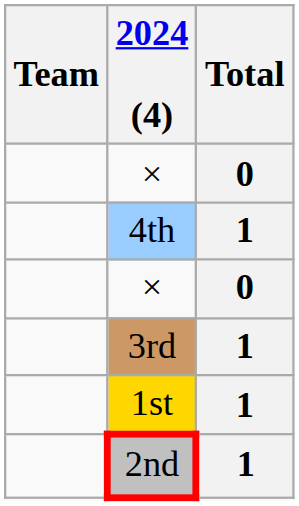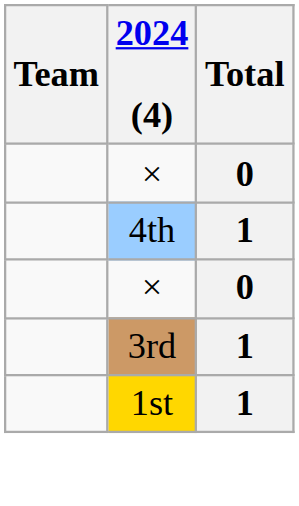- row: 2nd | 1
